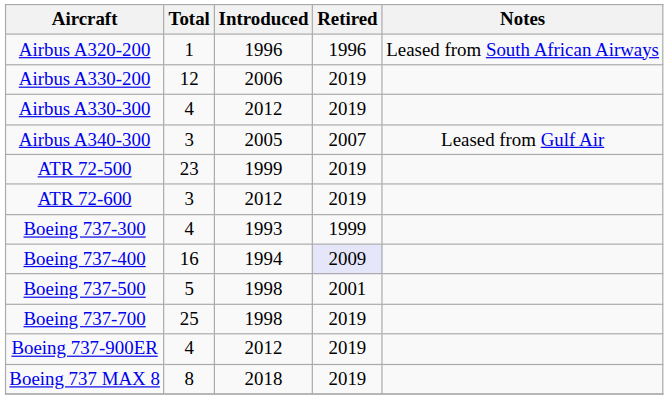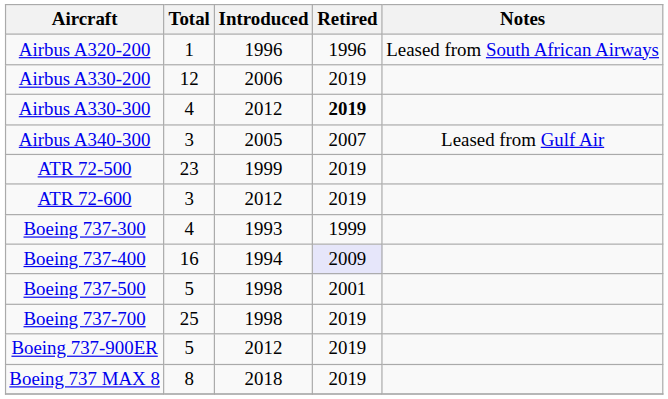Airbus A330-300 | Retired: normal -> bold
Boeing 737-900ER | Total: 4 -> 5
